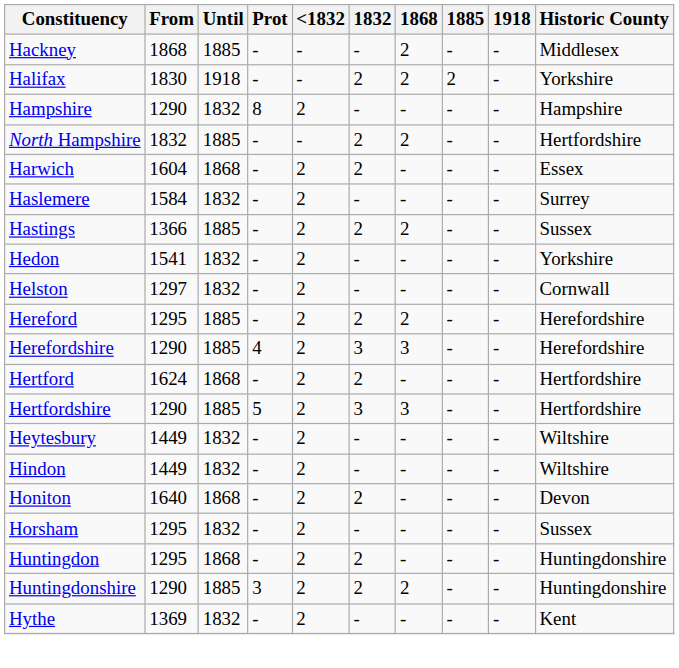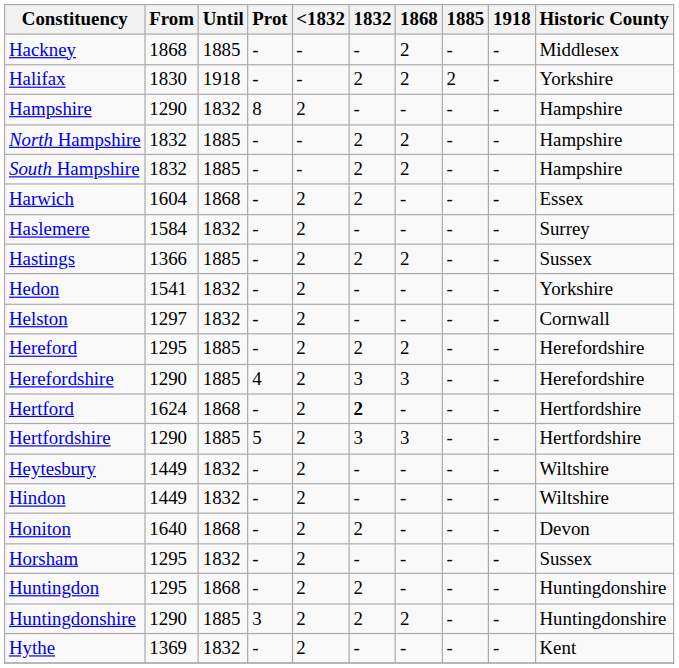North Hampshire | Historic County: Hertfordshire -> Hampshire
+ row: South Hampshire | 1832 | 1885 | - | - | 2 | 2 | - | - | Hampshire
Hertford | 1832: normal -> bold
